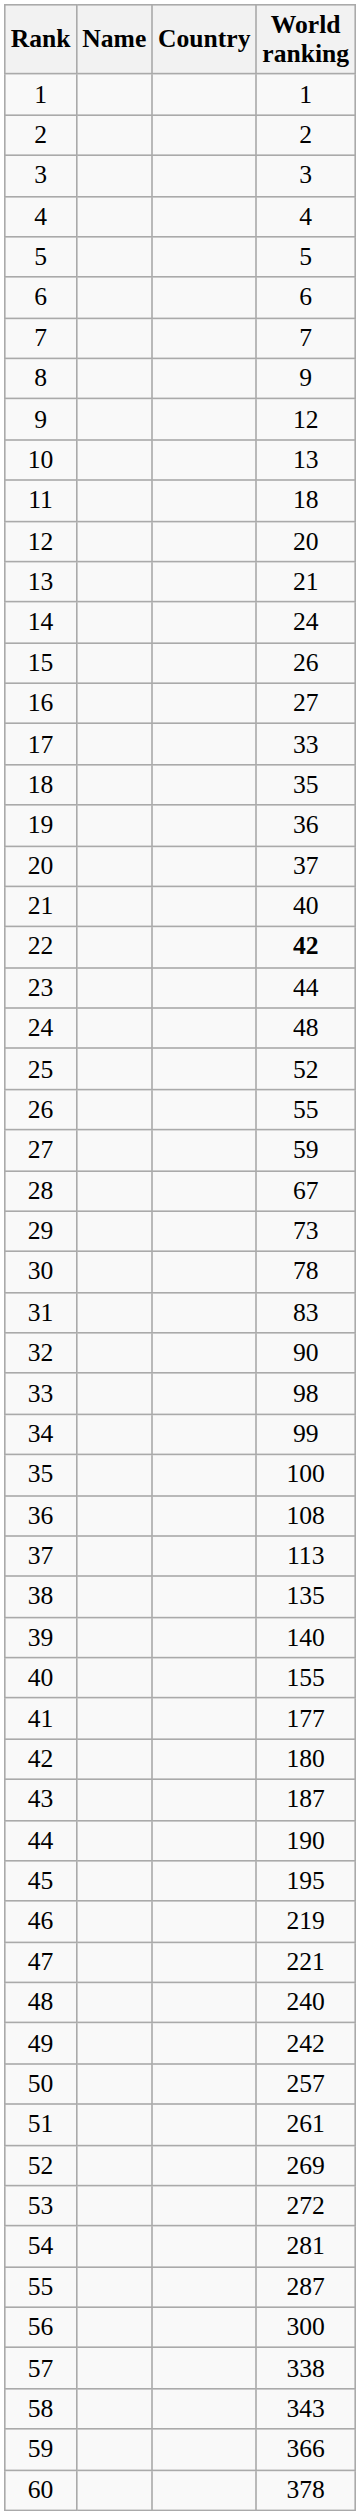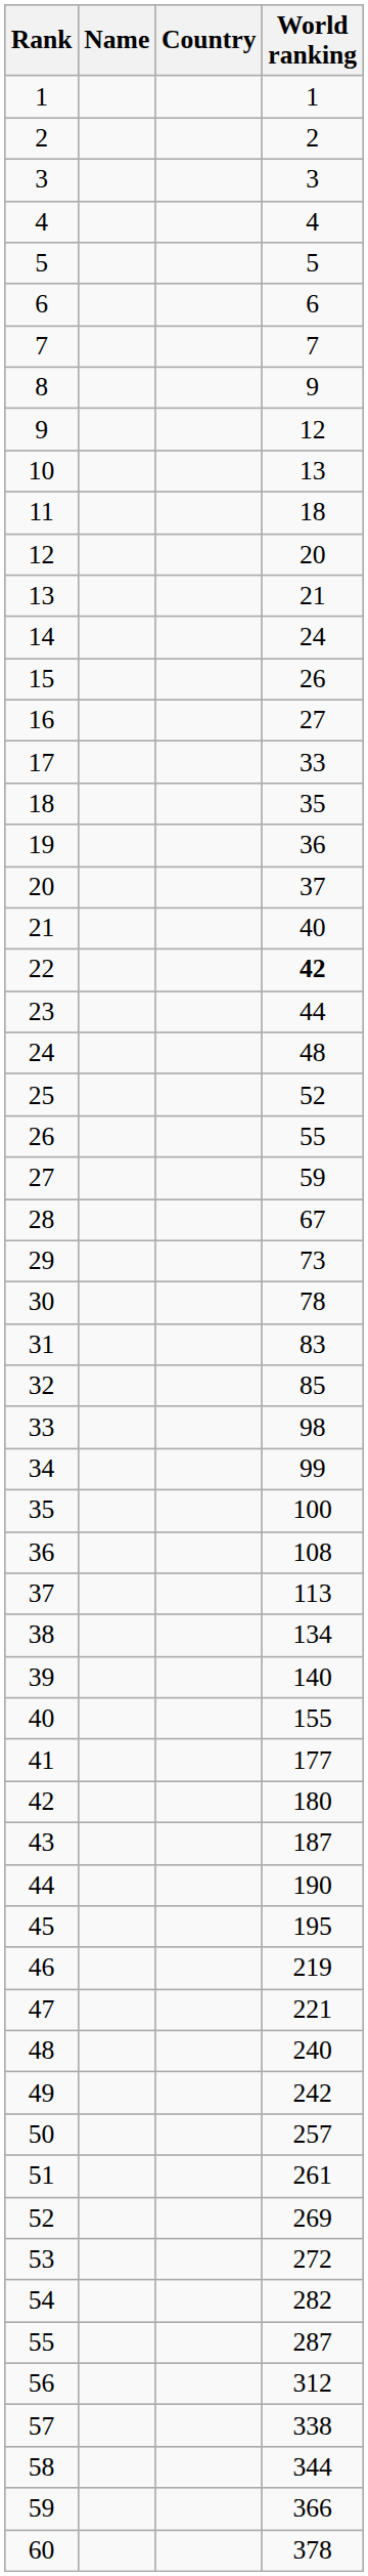32 | World ranking: 90 -> 85
38 | World ranking: 135 -> 134
54 | World ranking: 281 -> 282
56 | World ranking: 300 -> 312
58 | World ranking: 343 -> 344
